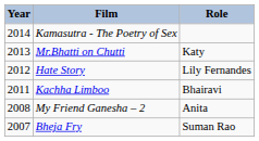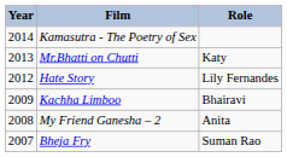Kachha Limboo | Year: 2011 -> 2009
